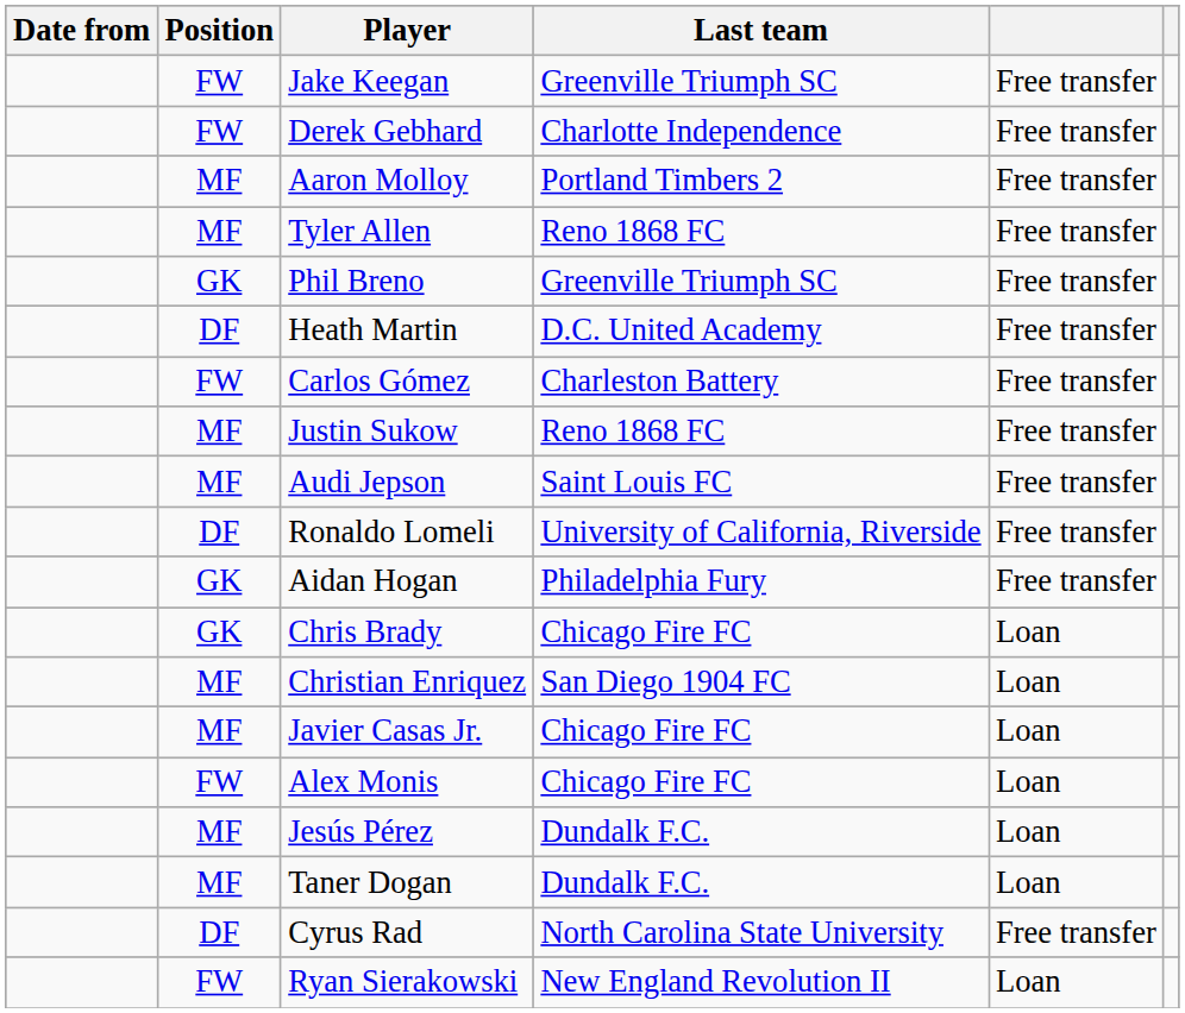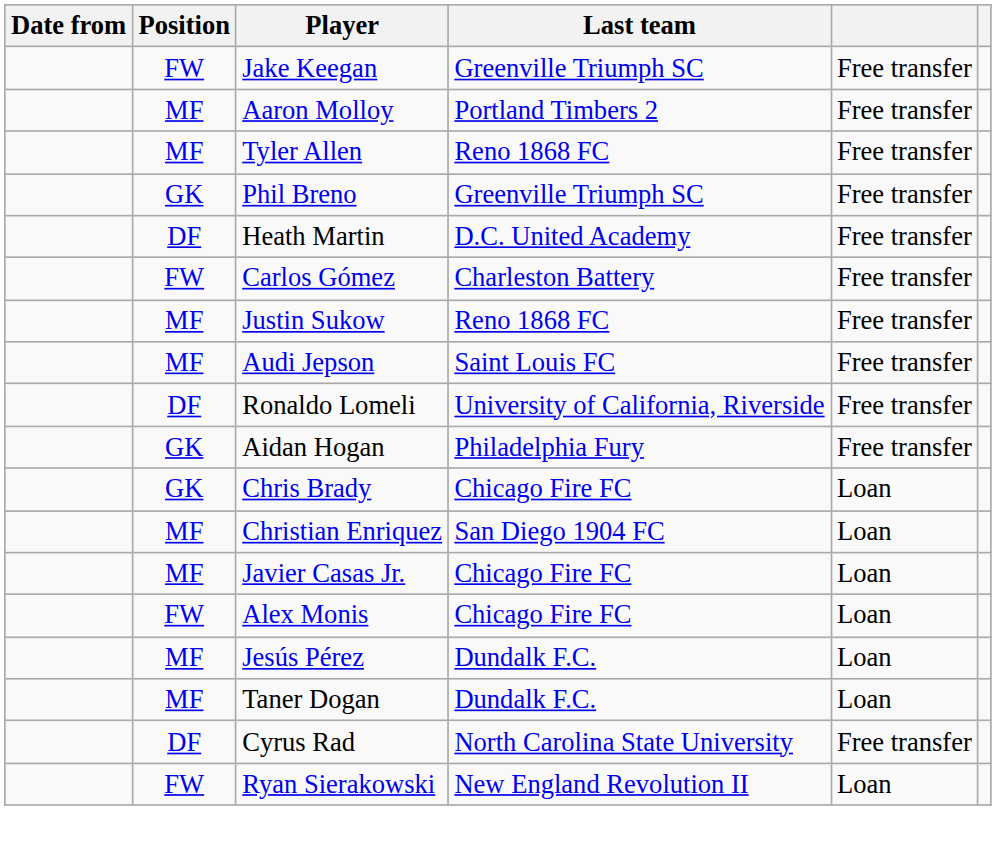- row: FW | Derek Gebhard | Charlotte Independence | Free transfer
